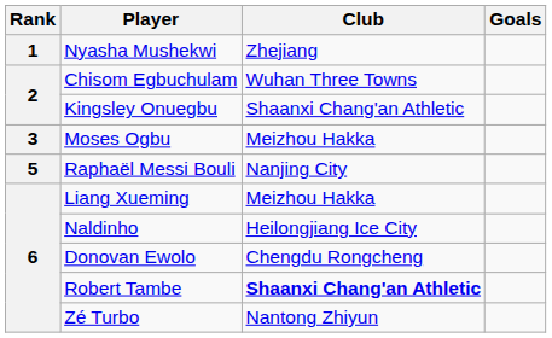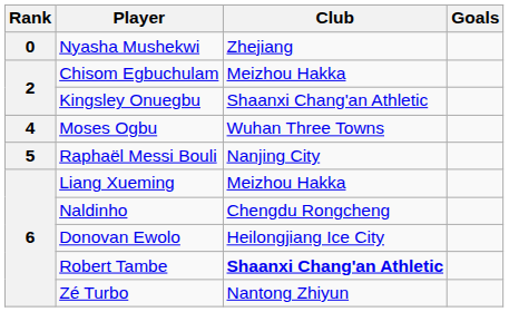Nyasha Mushekwi | Rank: 1 -> 0
Chisom Egbuchulam | Club: Wuhan Three Towns -> Meizhou Hakka
Moses Ogbu | Rank: 3 -> 4
Moses Ogbu | Club: Meizhou Hakka -> Wuhan Three Towns
Naldinho | Club: Heilongjiang Ice City -> Chengdu Rongcheng
Donovan Ewolo | Club: Chengdu Rongcheng -> Heilongjiang Ice City
